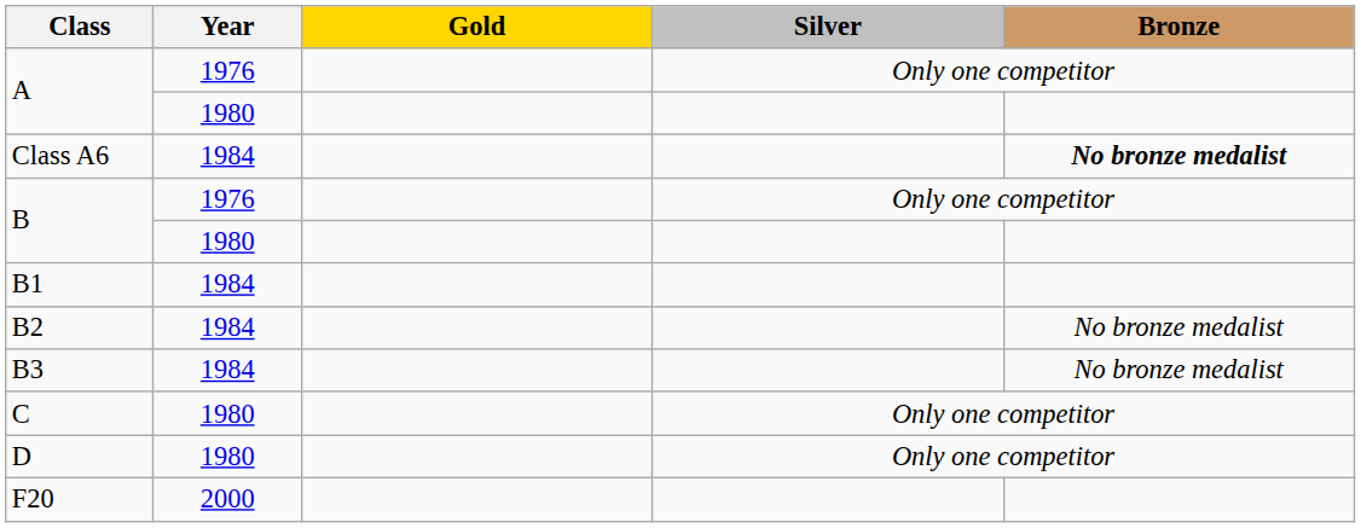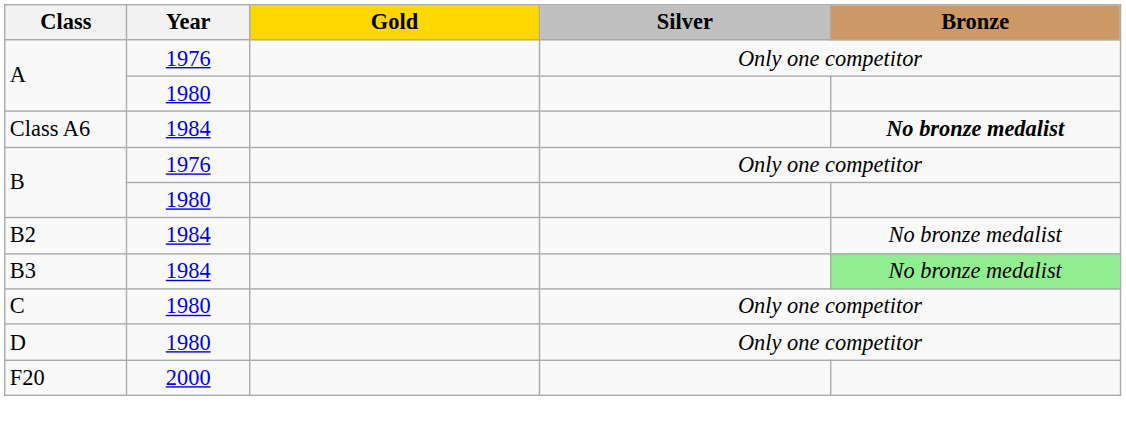- row: B1 | 1984
B3 | Bronze: no background -> lightgreen background
